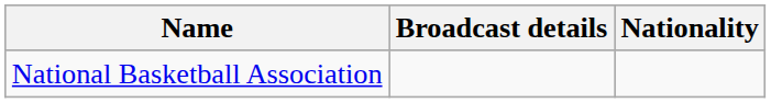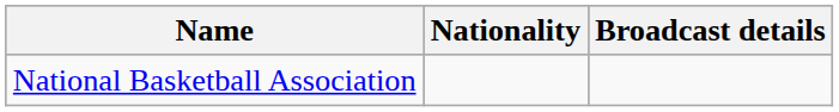columns swapped: Nationality <-> Broadcast details
